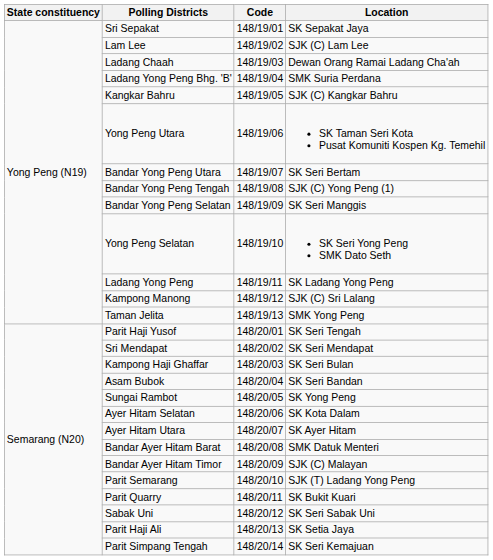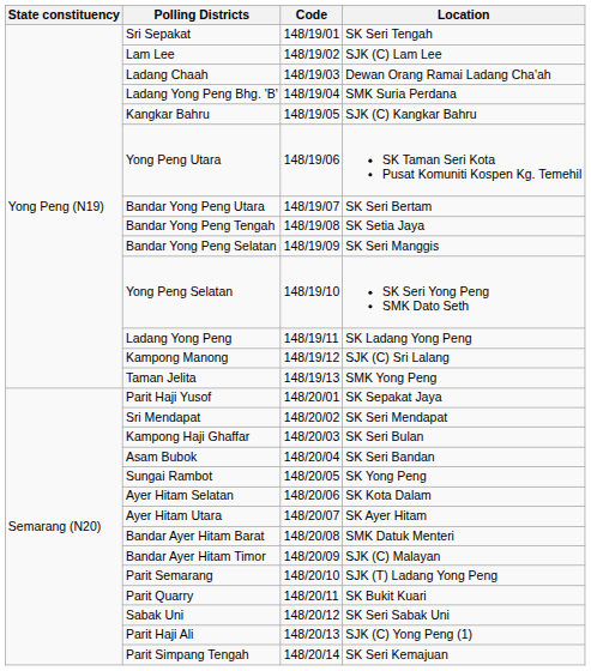Sri Sepakat | Location: SK Sepakat Jaya -> SK Seri Tengah
Bandar Yong Peng Tengah | Location: SJK (C) Yong Peng (1) -> SK Setia Jaya
Parit Haji Yusof | Location: SK Seri Tengah -> SK Sepakat Jaya
Parit Haji Ali | Location: SK Setia Jaya -> SJK (C) Yong Peng (1)
